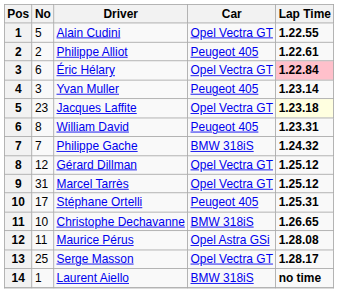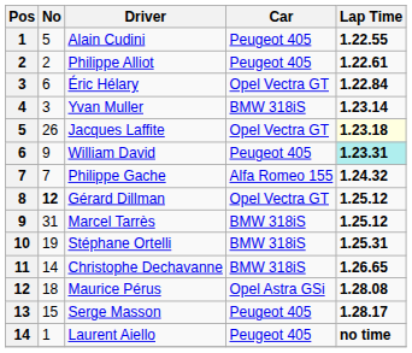Alain Cudini | Car: Opel Vectra GT -> Peugeot 405
Éric Hélary | Lap Time: pink background -> no background
Yvan Muller | Car: Peugeot 405 -> BMW 318iS
Jacques Laffite | No: 23 -> 26
William David | No: 8 -> 9
William David | Lap Time: no background -> paleturquoise background
Philippe Gache | Car: BMW 318iS -> Alfa Romeo 155
Gérard Dillman | No: normal -> bold
Marcel Tarrès | Car: Opel Vectra GT -> BMW 318iS
Stéphane Ortelli | No: 17 -> 19
Stéphane Ortelli | Car: Peugeot 405 -> BMW 318iS
Christophe Dechavanne | No: 10 -> 14
Maurice Pérus | No: 11 -> 18
Serge Masson | No: 25 -> 15
Serge Masson | Car: Opel Vectra GT -> Peugeot 405
Laurent Aiello | Car: BMW 318iS -> Peugeot 405
